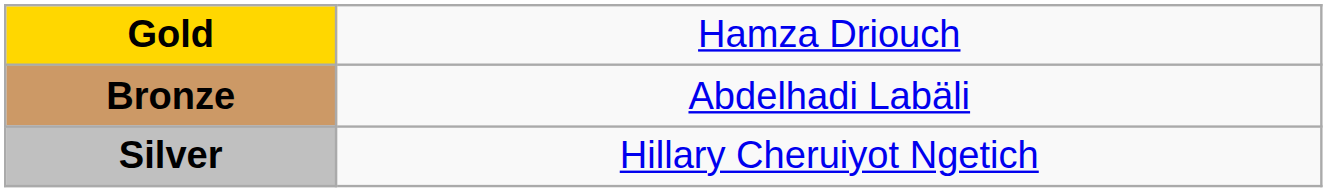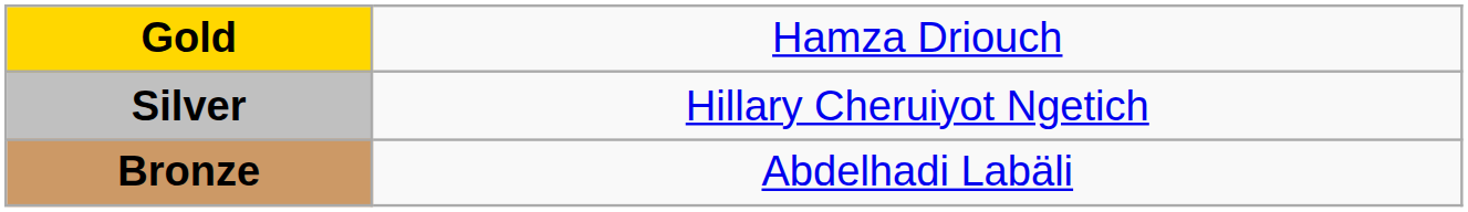rows swapped: Silver <-> Bronze
